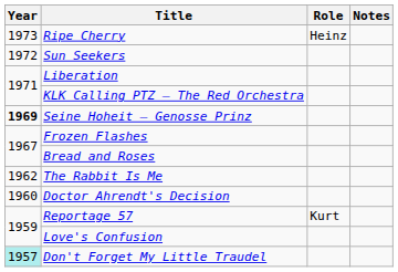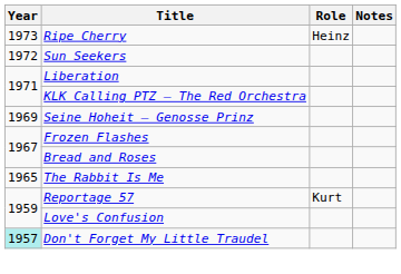Seine Hoheit – Genosse Prinz | Year: bold -> normal
The Rabbit Is Me | Year: 1962 -> 1965
- row: 1960 | Doctor Ahrendt's Decision
